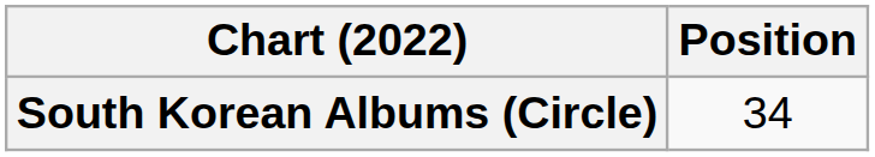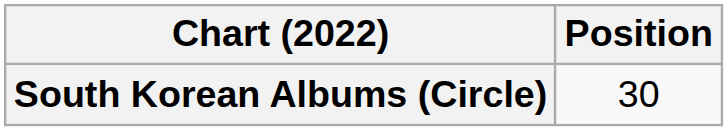South Korean Albums (Circle) | Position: 34 -> 30
